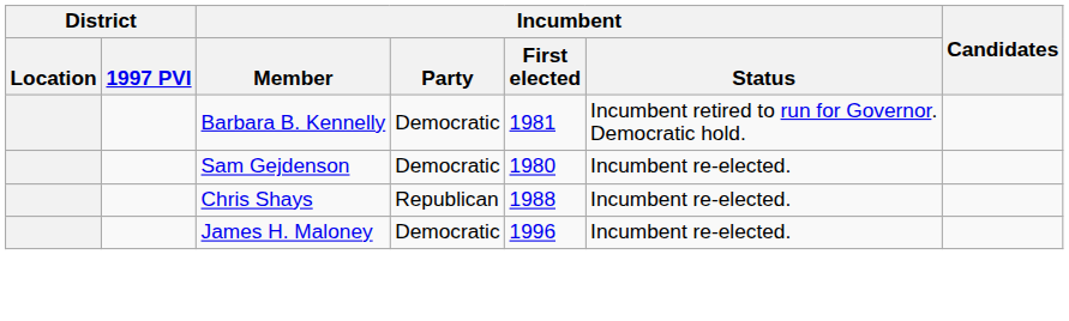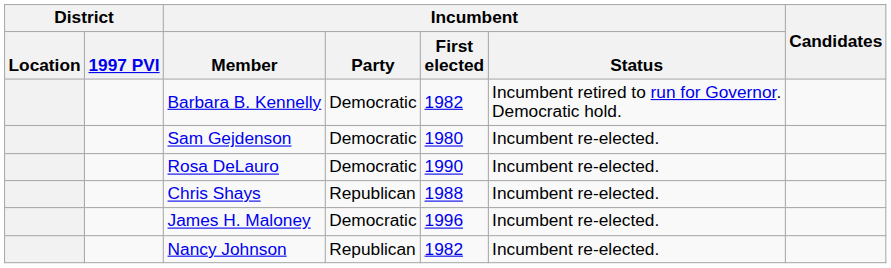Barbara B. Kennelly | Incumbent / First elected: 1981 -> 1982
+ row: Rosa DeLauro | Democratic | 1990 | Incumbent re-elected.
+ row: Nancy Johnson | Republican | 1982 | Incumbent re-elected.
